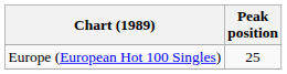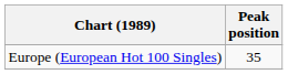Europe (European Hot 100 Singles) | Peak position: 25 -> 35
